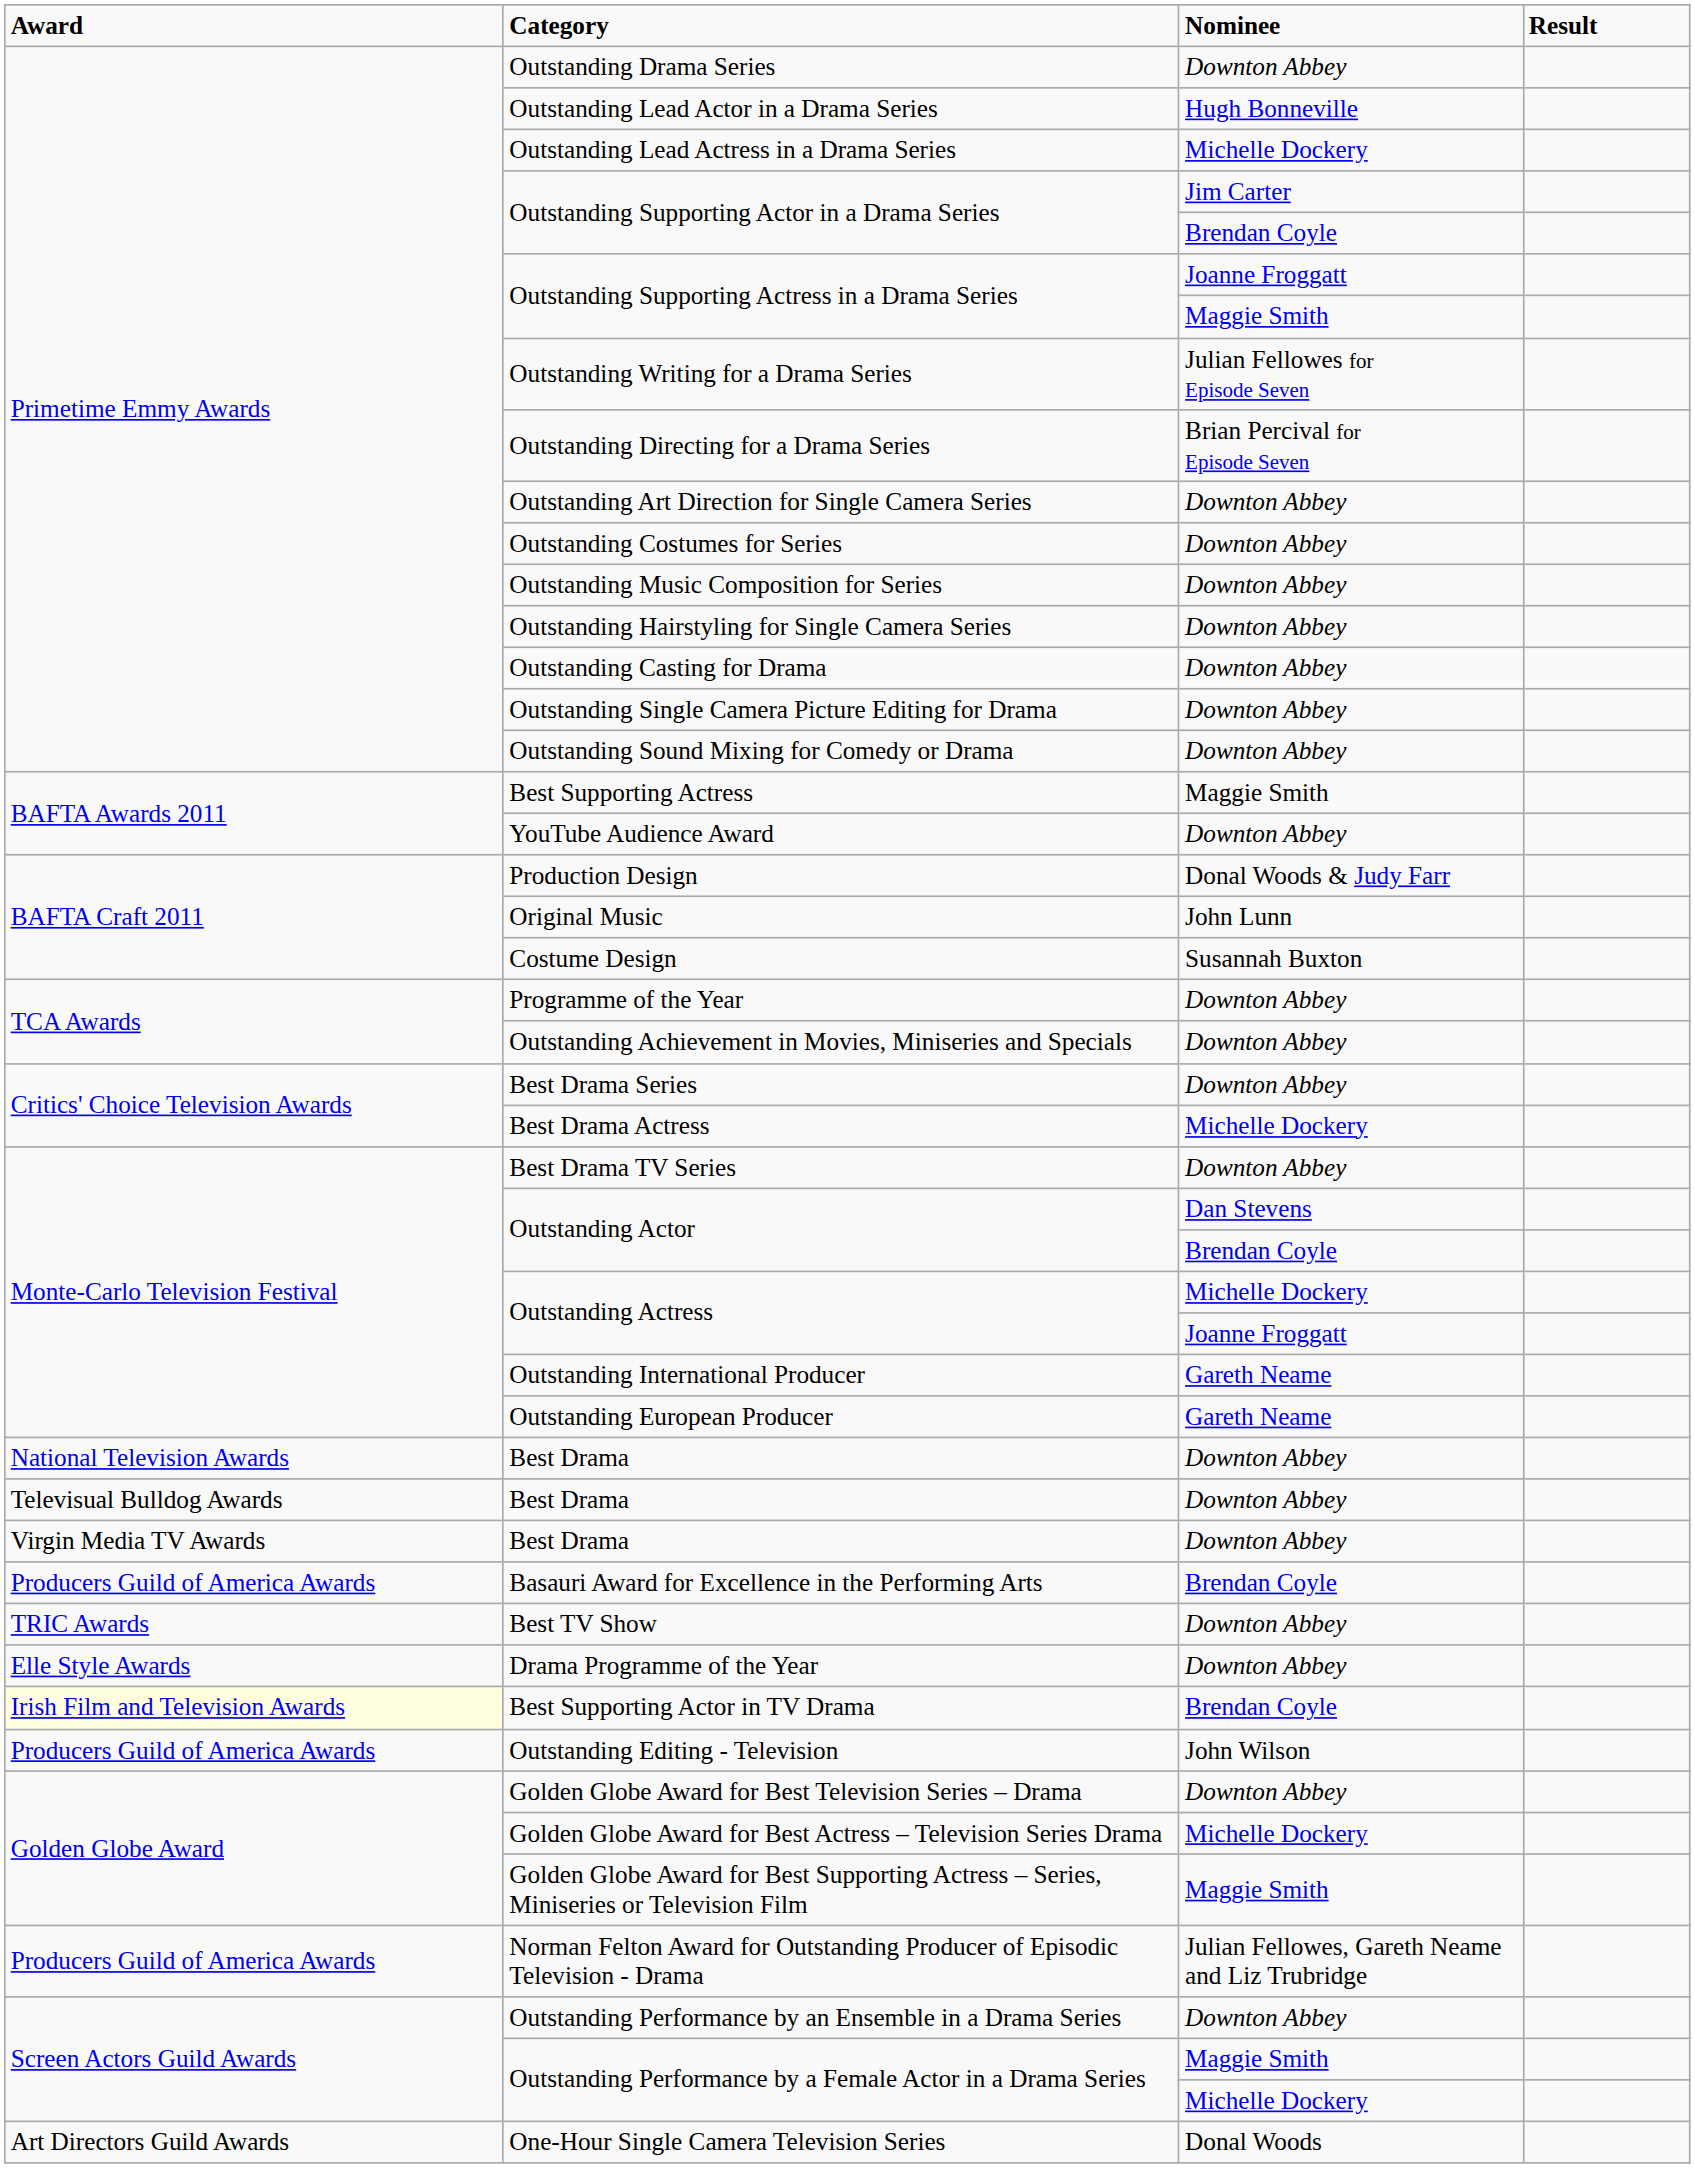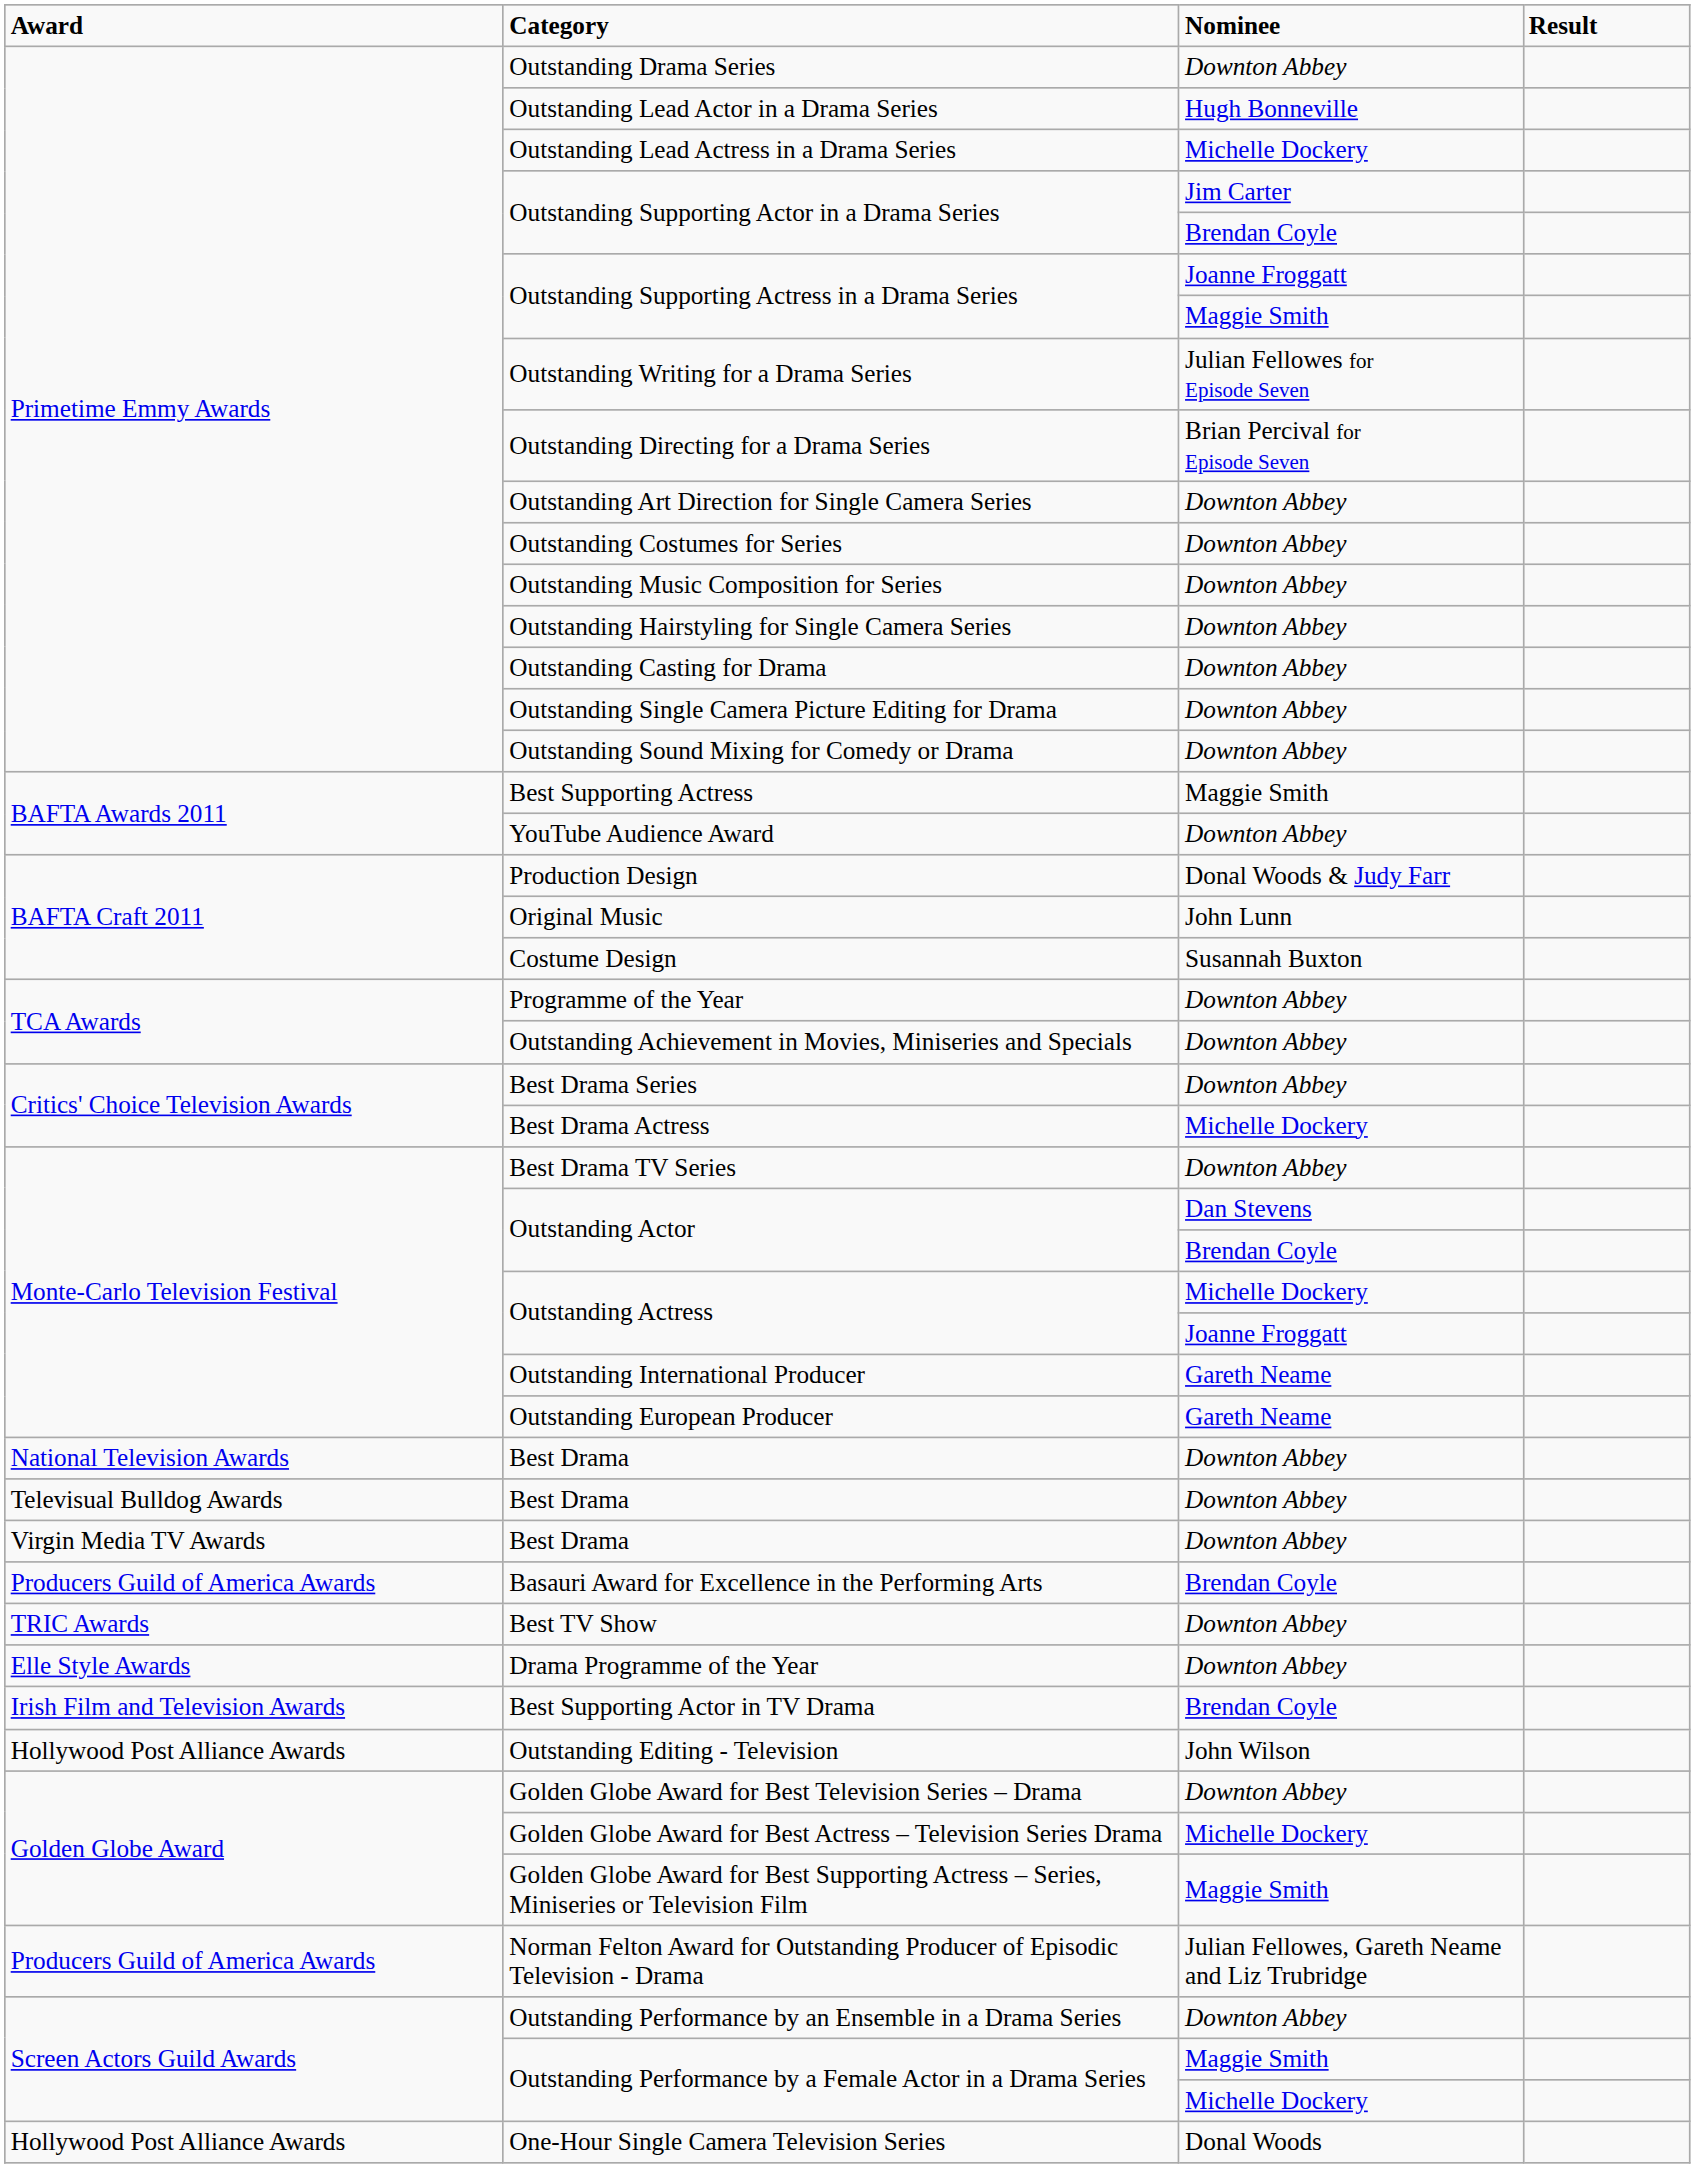Best Supporting Actor in TV Drama | Award: lightyellow background -> no background
Outstanding Editing - Television | Award: Producers Guild of America Awards -> Hollywood Post Alliance Awards
One-Hour Single Camera Television Series | Award: Art Directors Guild Awards -> Hollywood Post Alliance Awards
